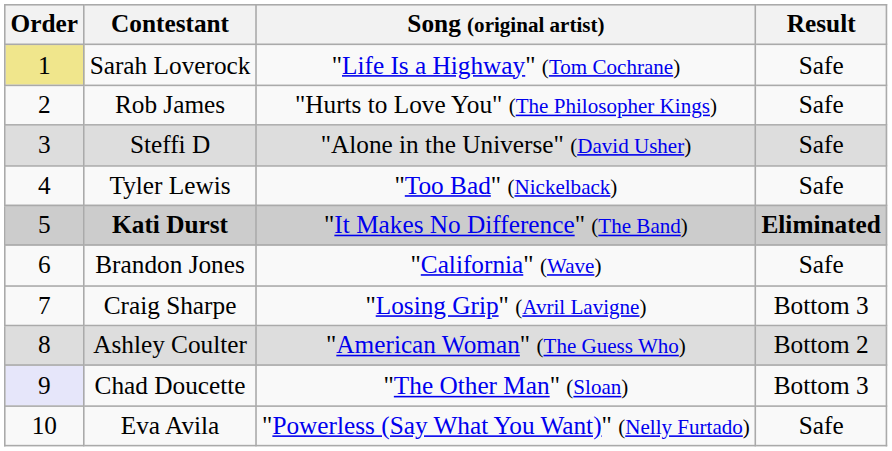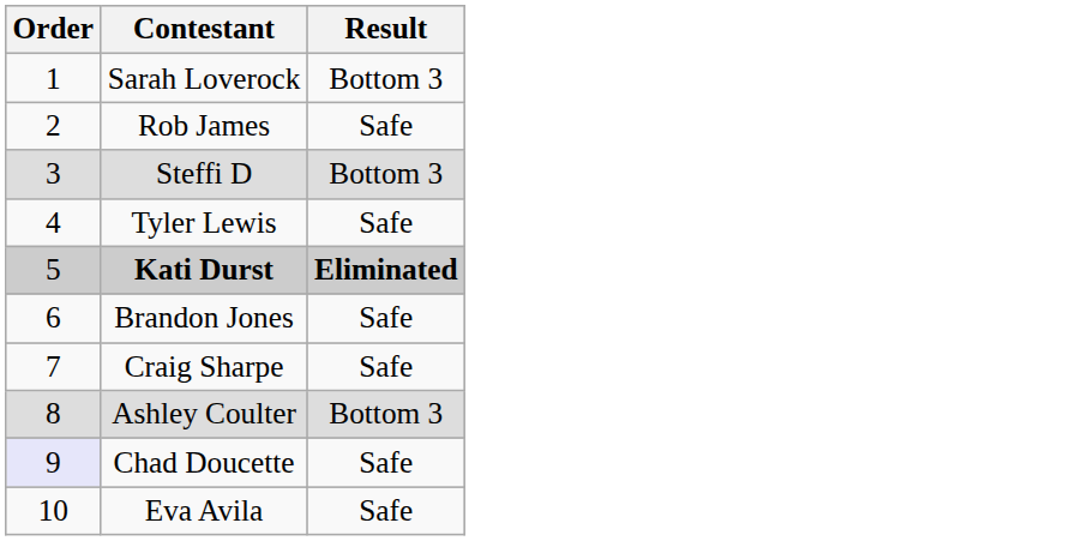- column: Song (original artist) | "Life Is a Highway" (Tom Cochrane) | "Hurts to Love You" (The Philosopher Kings) | "Alone in the Universe" (David Usher) | "Too Bad" (Nickelback) | "It Makes No Difference" (The Band) | "California" (Wave) | "Losing Grip" (Avril Lavigne) | "American Woman" (The Guess Who) | "The Other Man" (Sloan) | "Powerless (Say What You Want)" (Nelly Furtado)
Sarah Loverock | Order: khaki background -> no background
Sarah Loverock | Result: Safe -> Bottom 3
Steffi D | Result: Safe -> Bottom 3
Craig Sharpe | Result: Bottom 3 -> Safe
Ashley Coulter | Result: Bottom 2 -> Bottom 3
Chad Doucette | Result: Bottom 3 -> Safe
